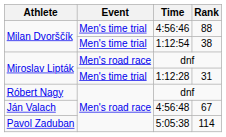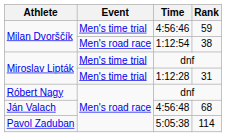4:56:46 | Rank: 88 -> 59
1:12:54 | Event: Men's time trial -> Men's road race
Miroslav Lipták / dnf | Event: Men's road race -> Men's time trial
4:56:48 | Rank: 67 -> 68
